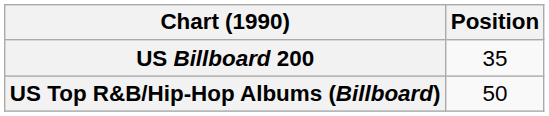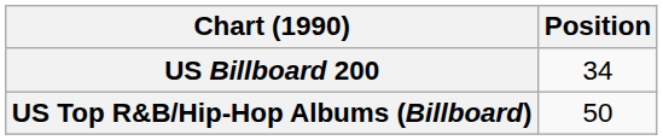US Billboard 200 | Position: 35 -> 34
